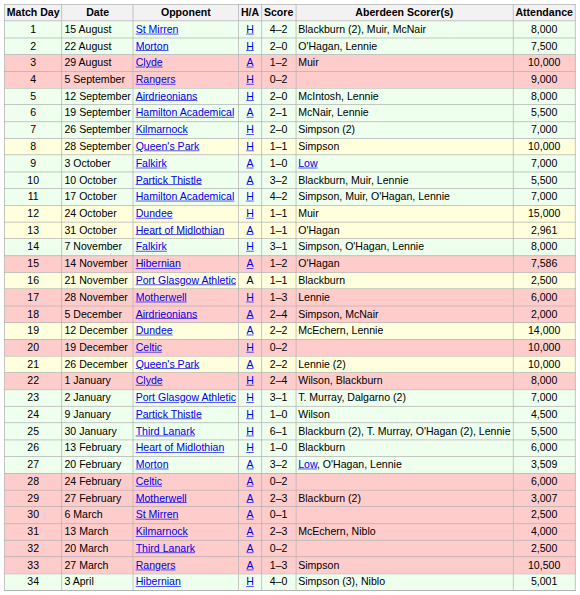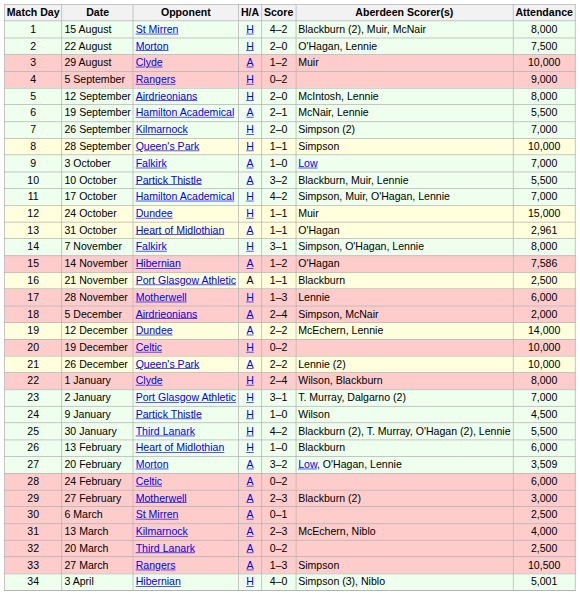30 January | Score: 6–1 -> 4–2
27 February | Attendance: 3,007 -> 3,000
